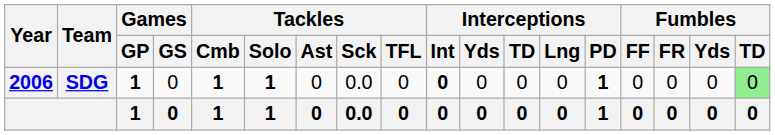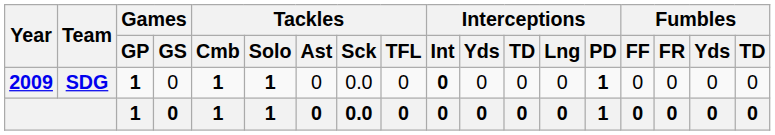SDG | Year: 2006 -> 2009
SDG | Fumbles / TD: lightgreen background -> no background
